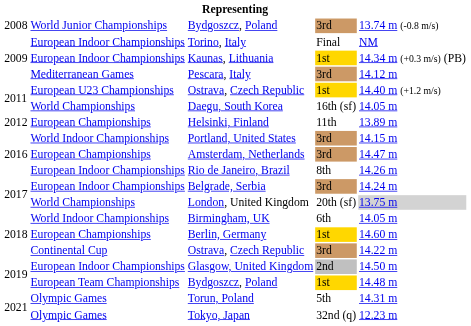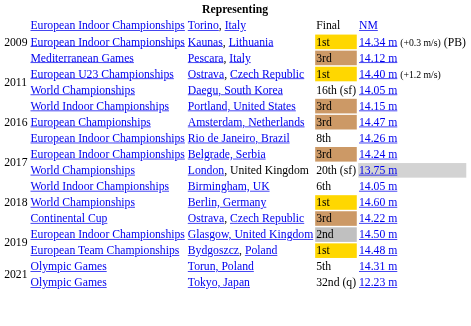- row: 2008 | World Junior Championships | Bydgoszcz, Poland | 3rd | 13.74 m (-0.8 m/s)
- row: 2012 | European Championships | Helsinki, Finland | 11th | 13.89 m
Berlin, Germany | column 2: European Championships -> World Championships
